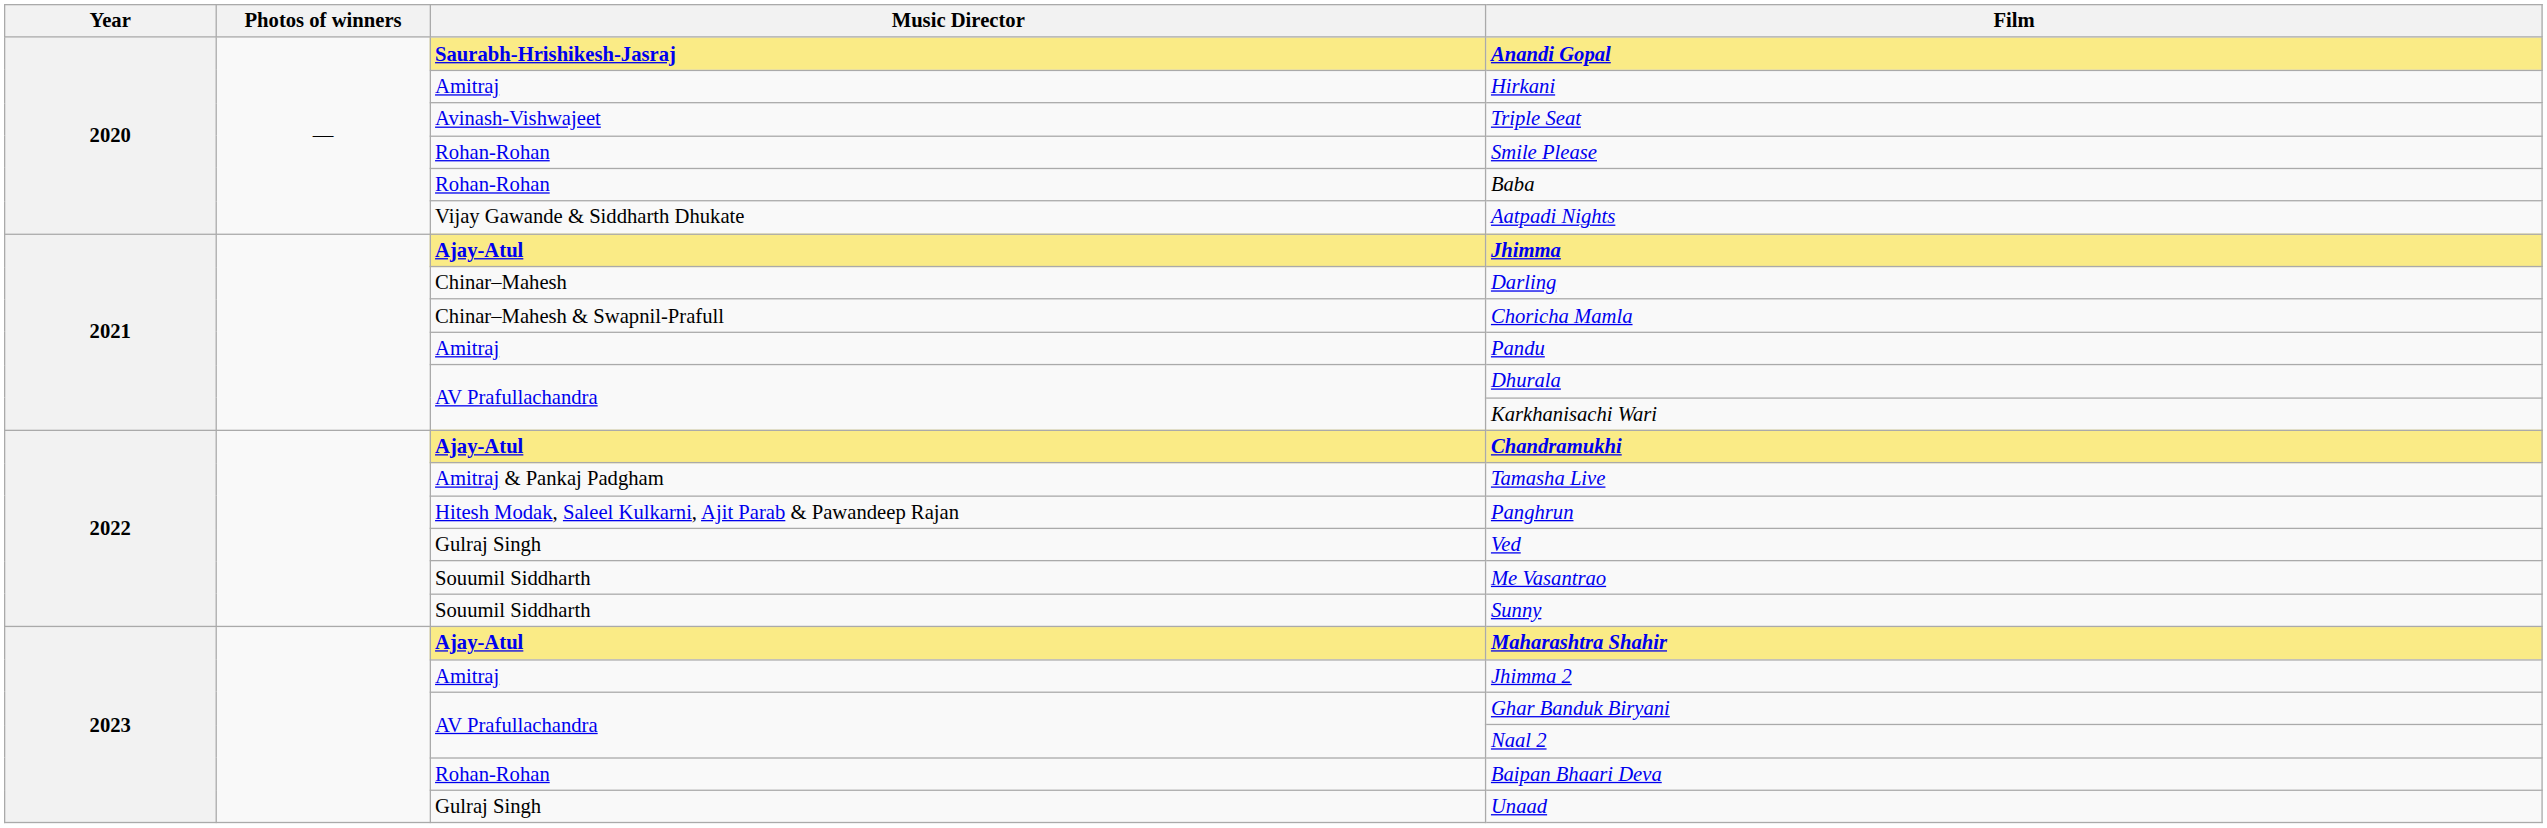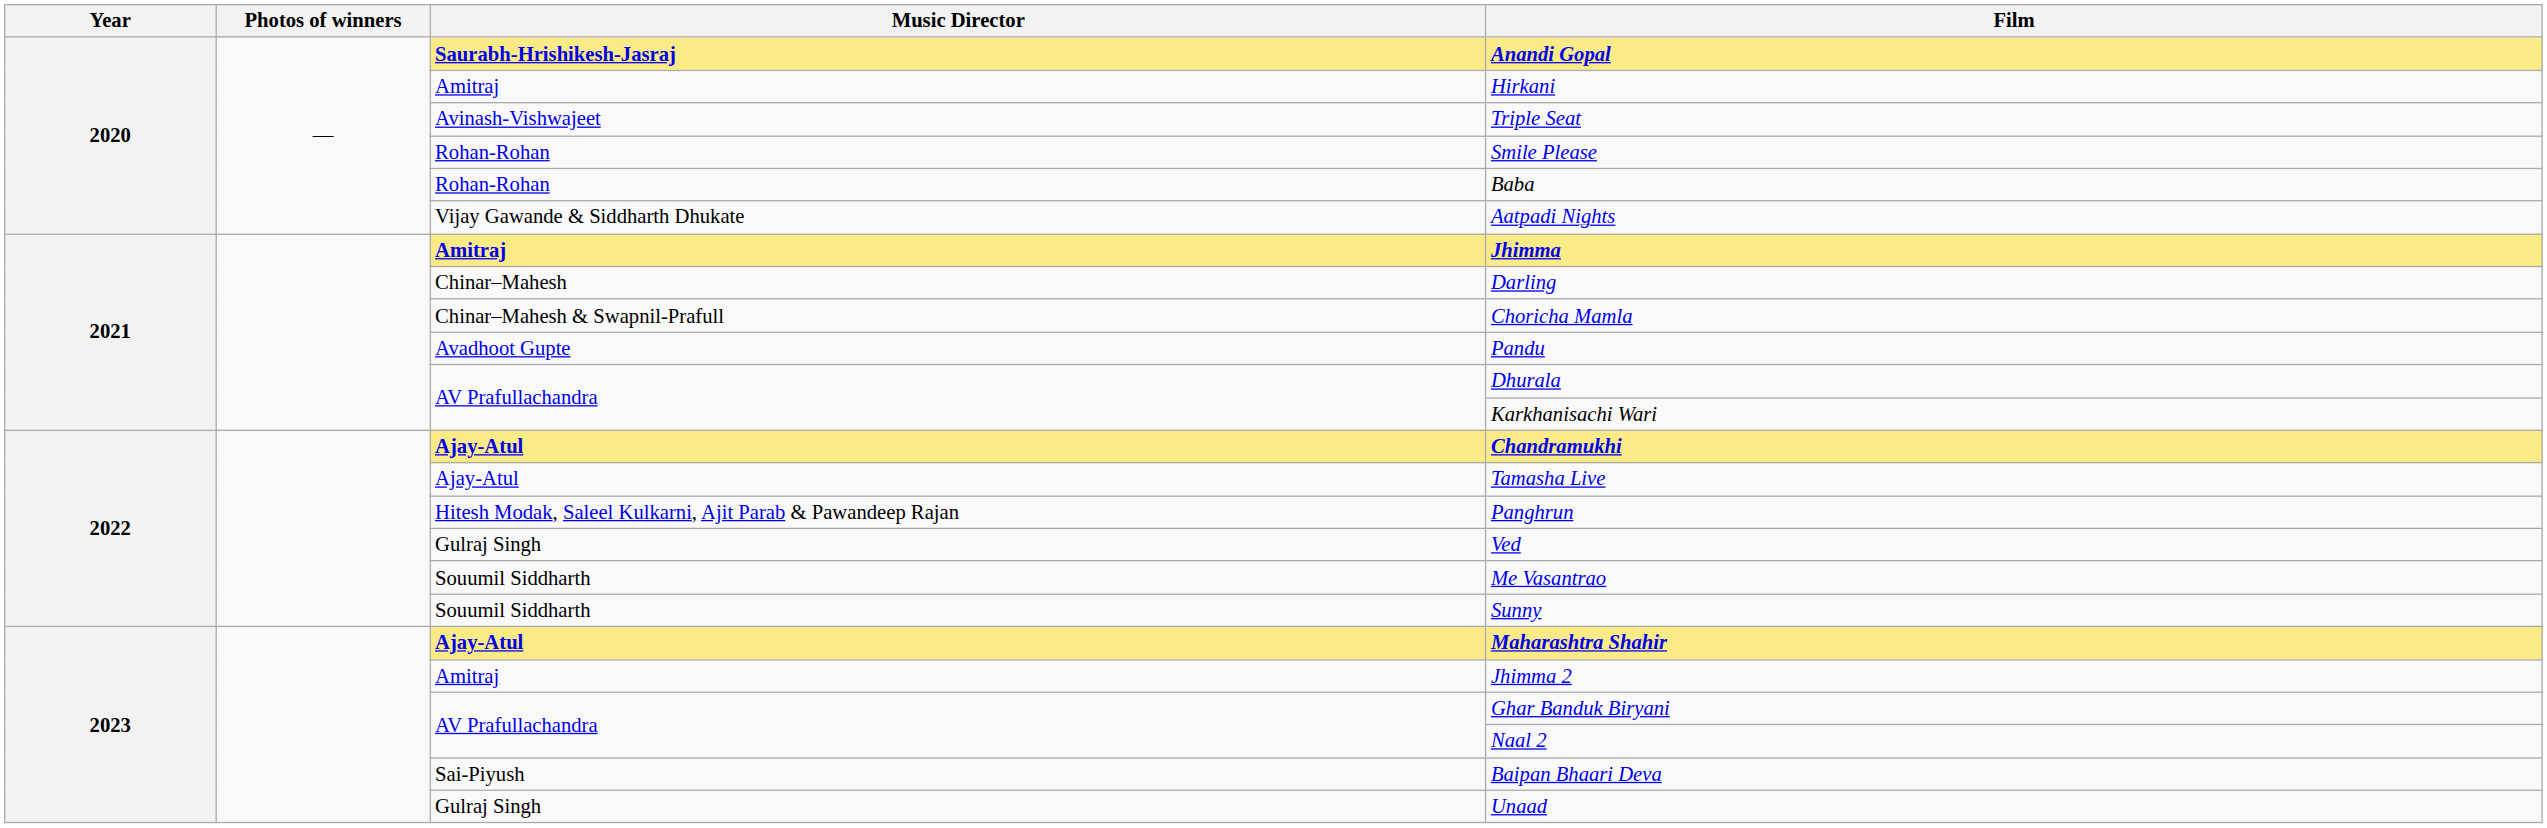Jhimma | Music Director: Ajay-Atul -> Amitraj
Pandu | Music Director: Amitraj -> Avadhoot Gupte
Tamasha Live | Music Director: Amitraj & Pankaj Padgham -> Ajay-Atul
Baipan Bhaari Deva | Music Director: Rohan-Rohan -> Sai-Piyush
